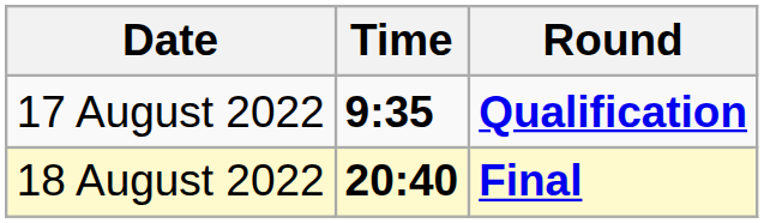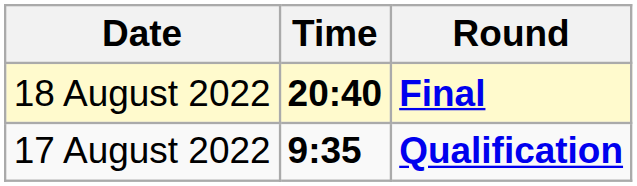rows swapped: 17 August 2022 <-> 18 August 2022
